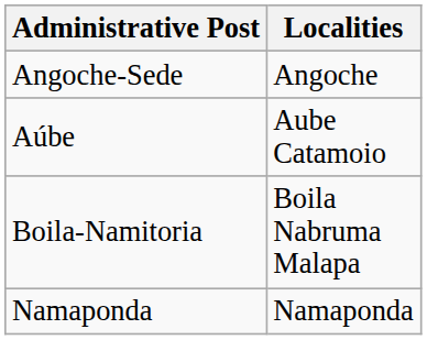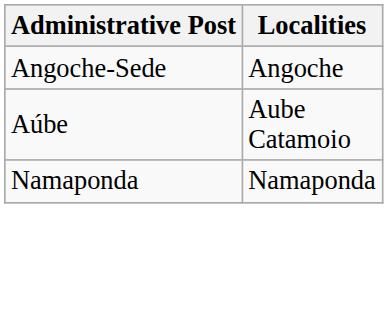- row: Boila-Namitoria | Boila Nabruma Malapa
